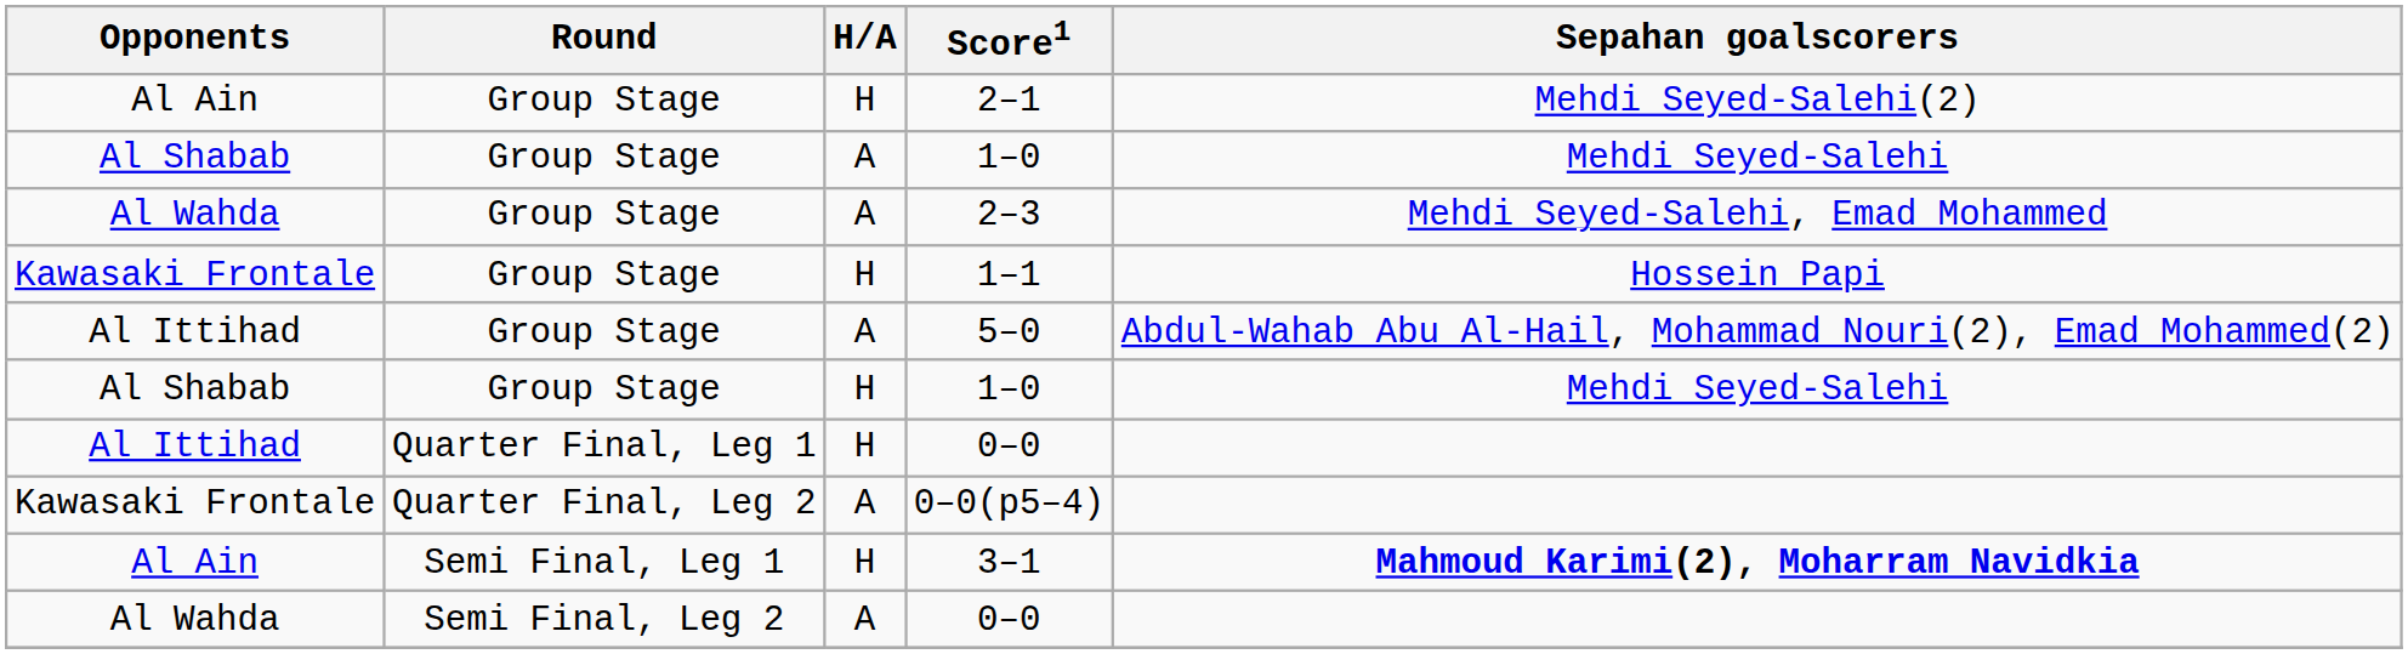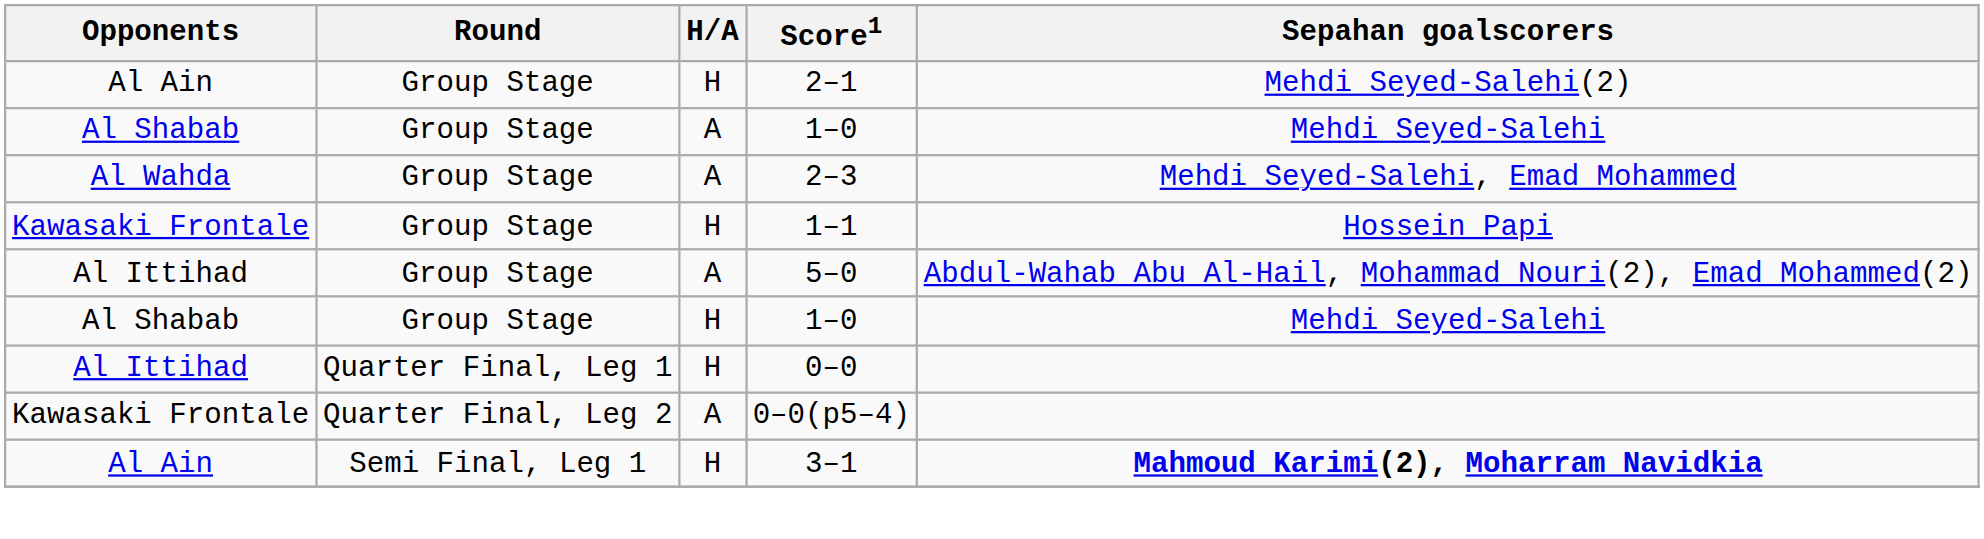- row: Al Wahda | Semi Final, Leg 2 | A | 0–0
